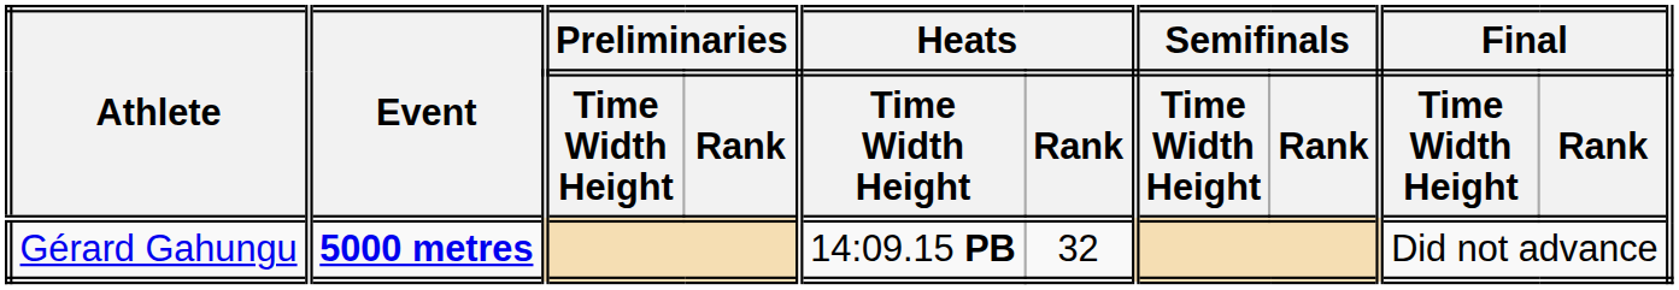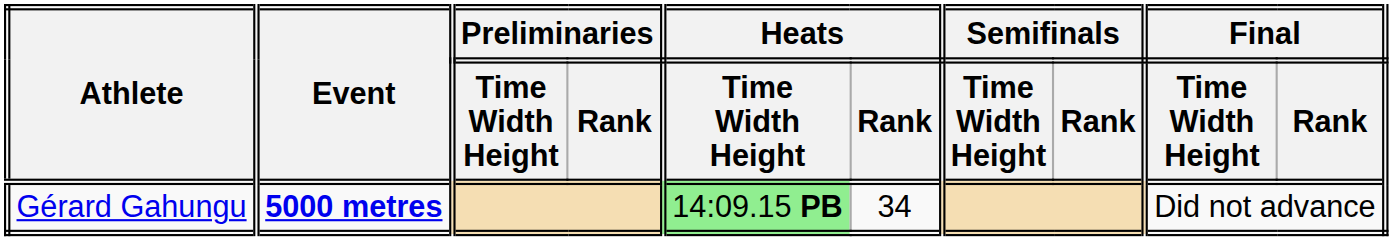Gérard Gahungu | Heats / Time Width Height: no background -> lightgreen background
Gérard Gahungu | Heats / Rank: 32 -> 34
